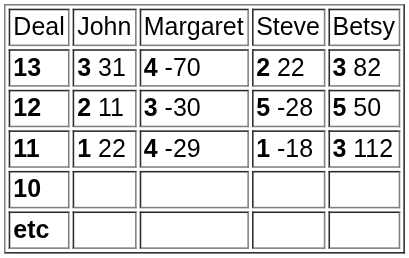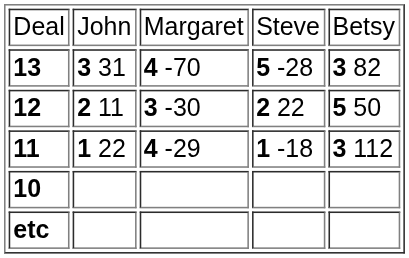13 | column 4: 2 22 -> 5 -28
12 | column 4: 5 -28 -> 2 22
